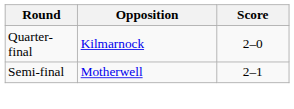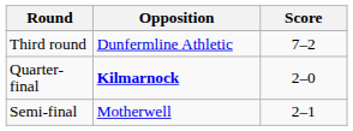+ row: Third round | Dunfermline Athletic | 7–2
Quarter-final | Opposition: normal -> bold
